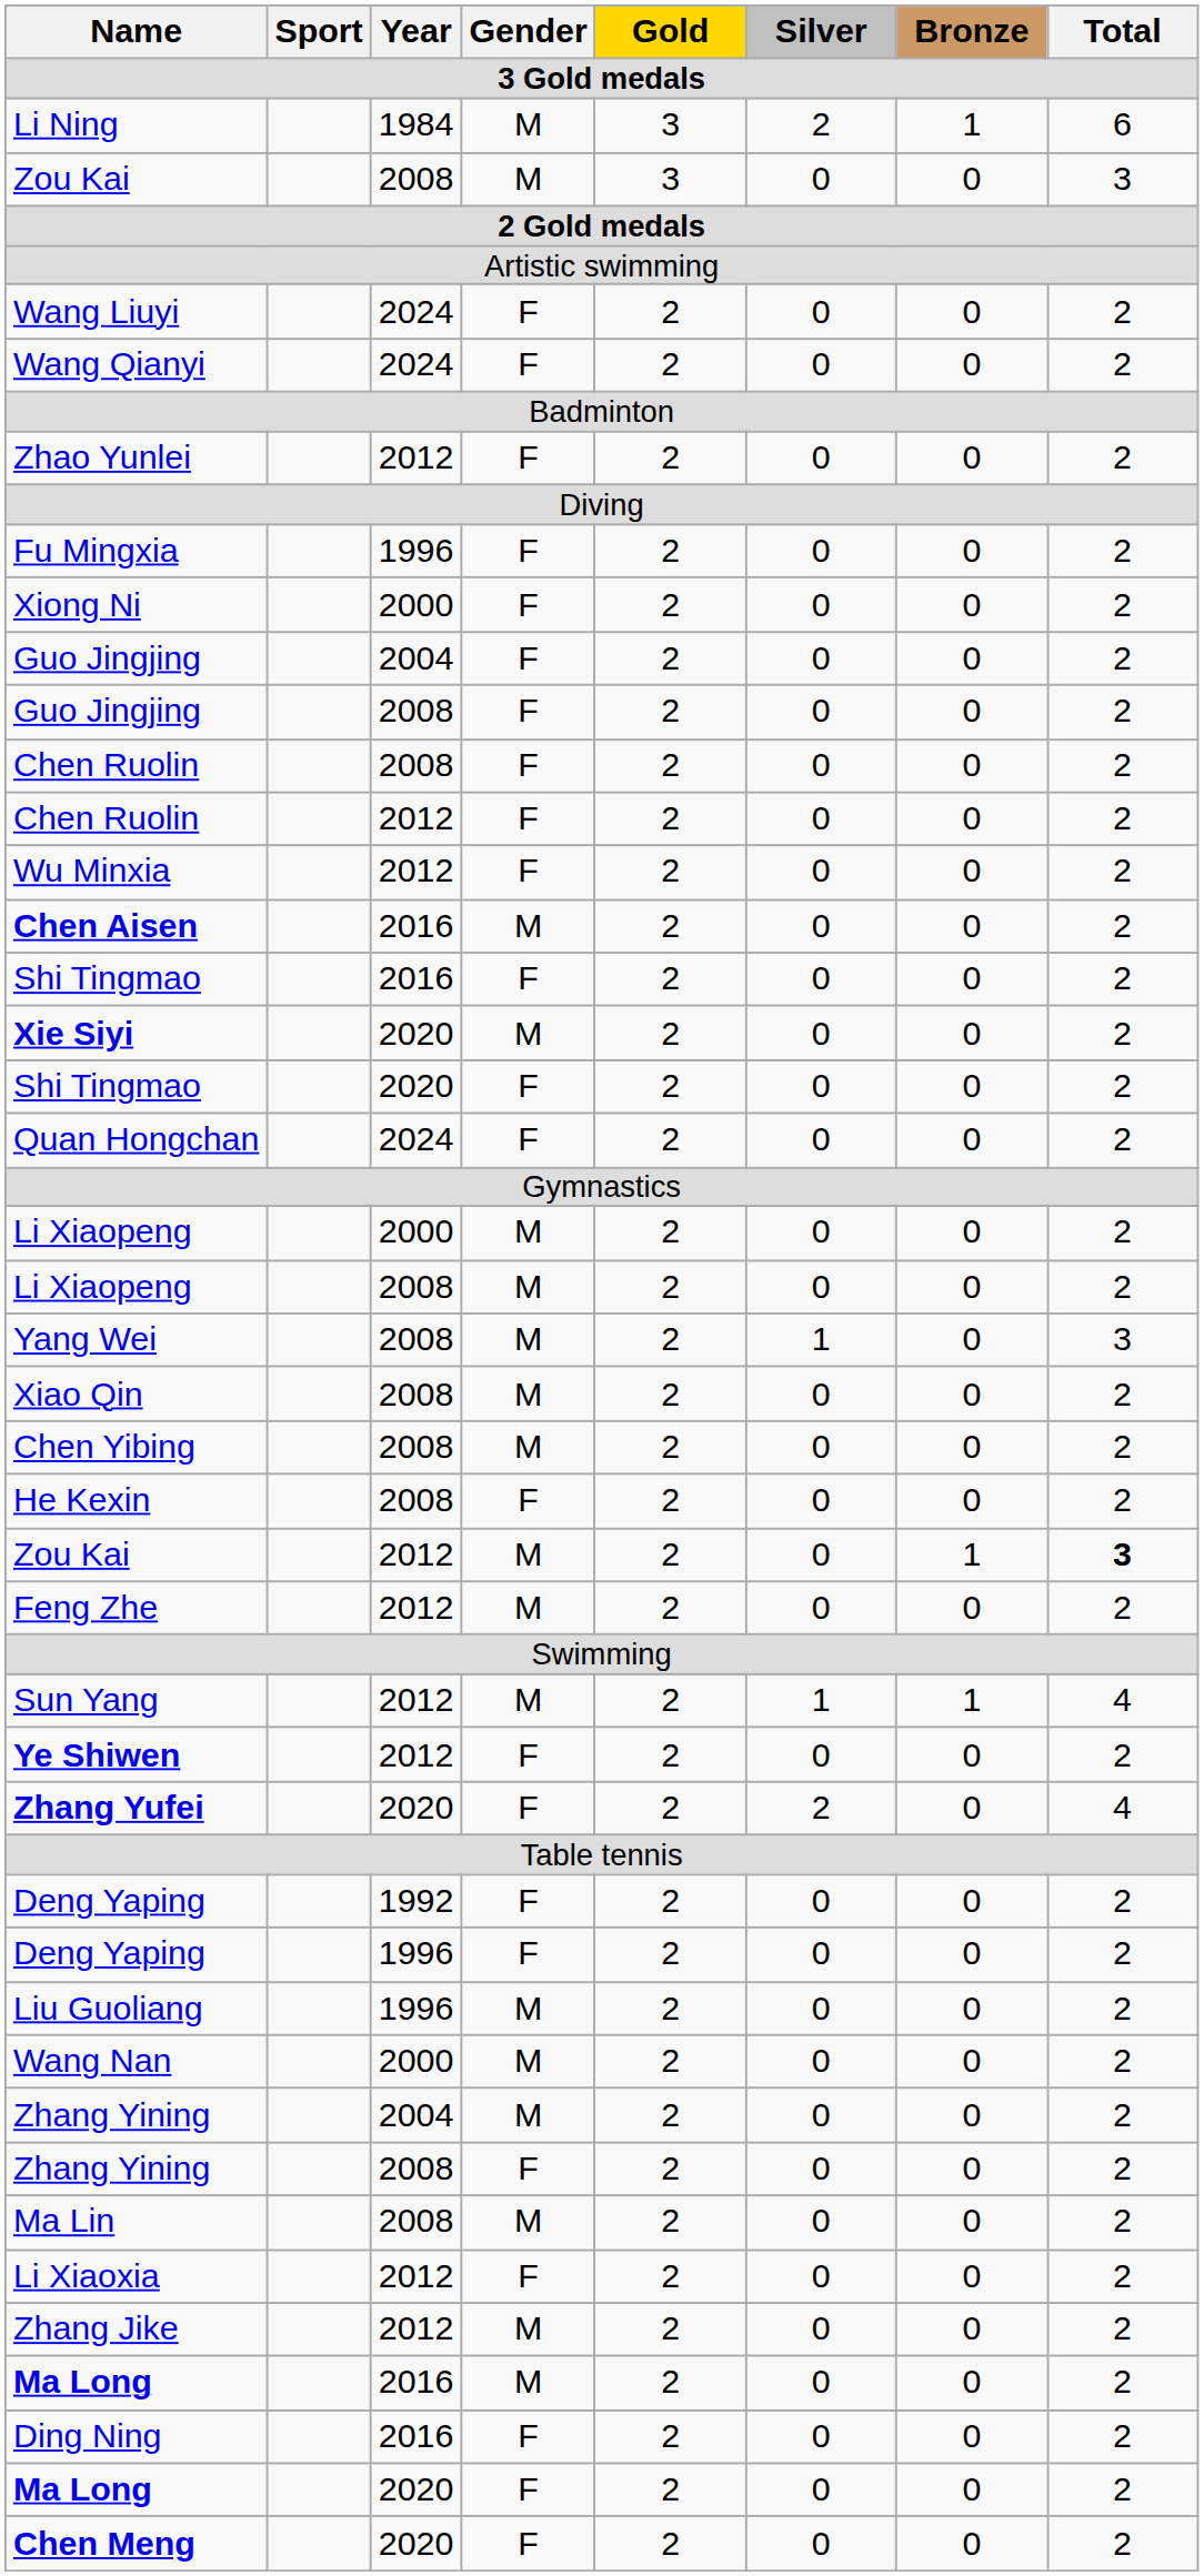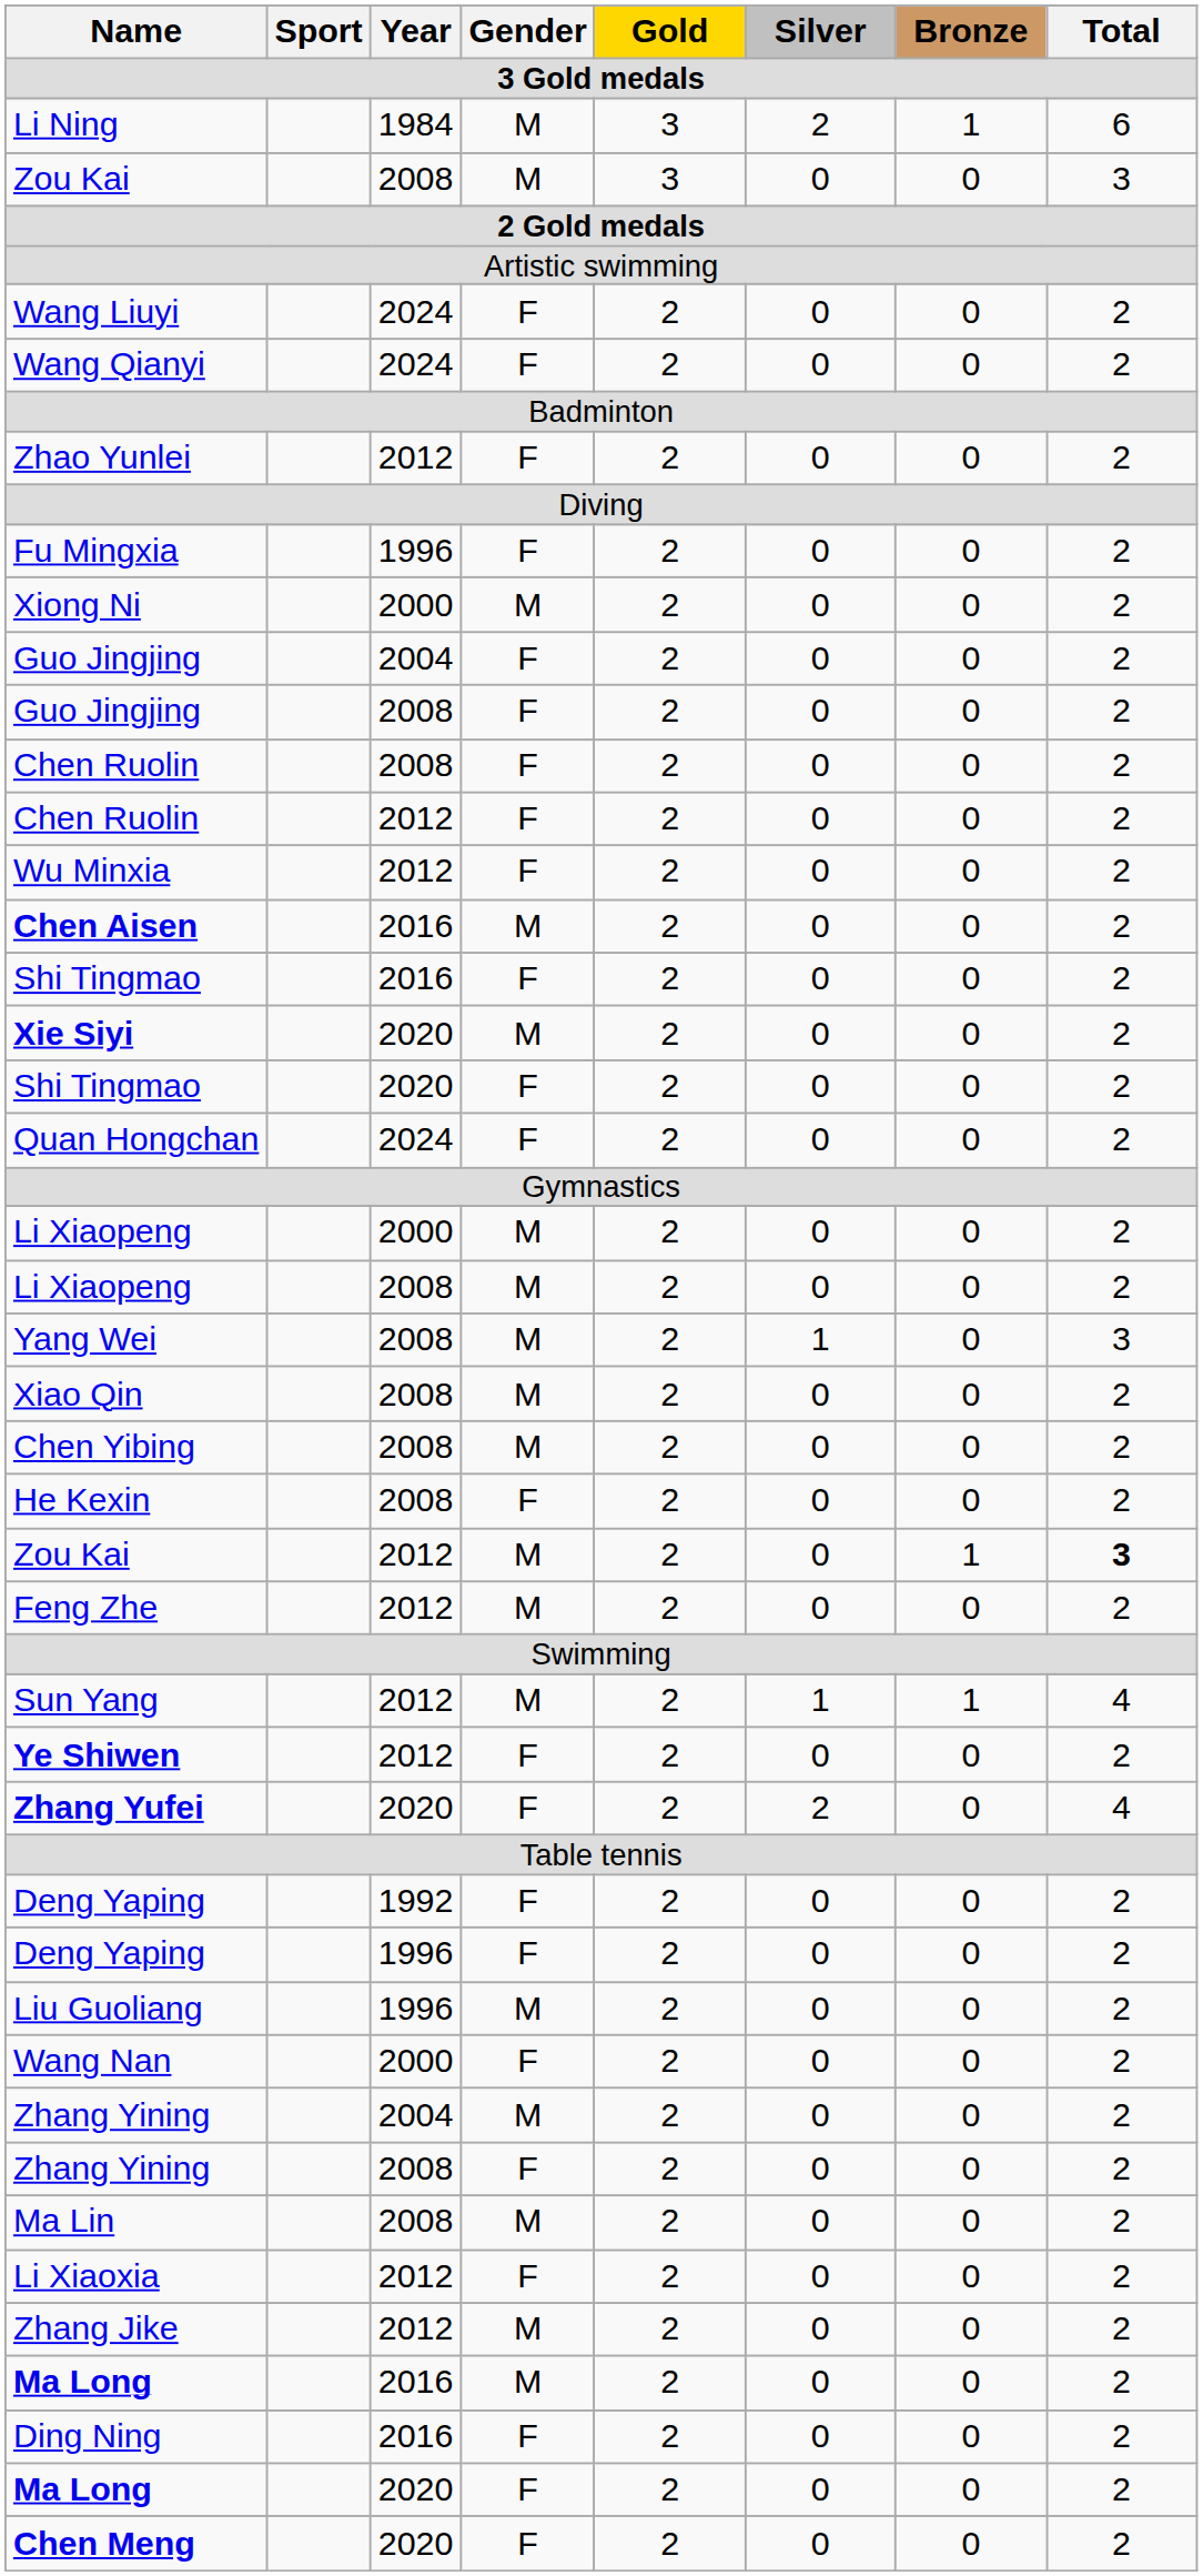Xiong Ni | Gender: F -> M
Wang Nan | Gender: M -> F
